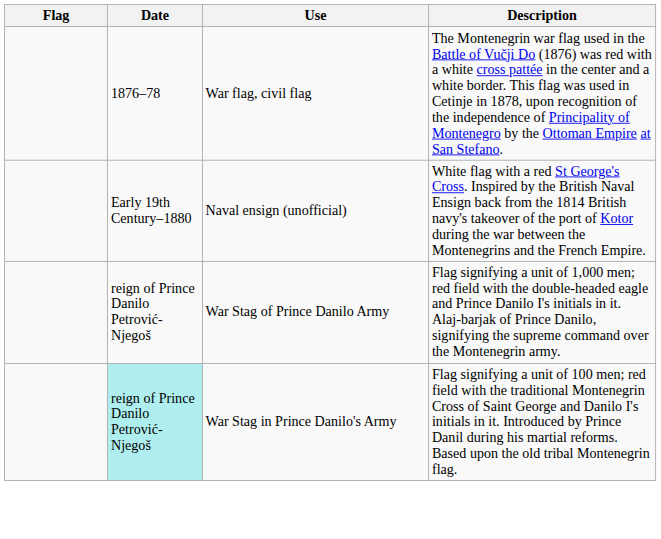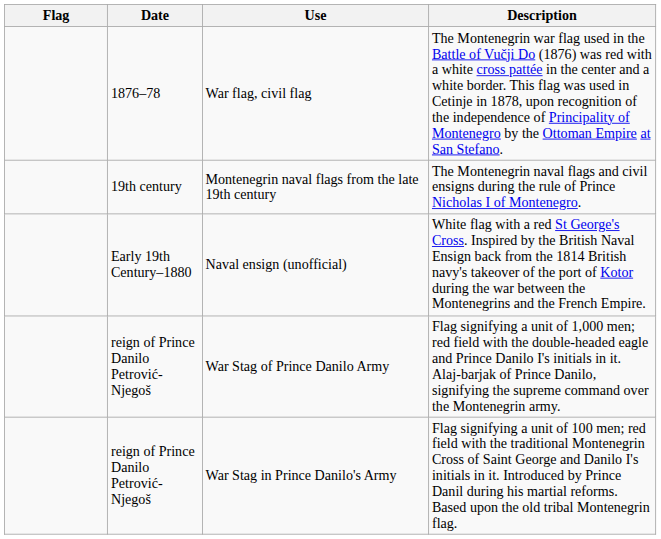+ row: 19th century | Montenegrin naval flags from the late 19th century | The Montenegrin naval flags and civil ensigns during the rule of Prince Nicholas I of Montenegro.
War Stag in Prince Danilo's Army | Date: paleturquoise background -> no background
